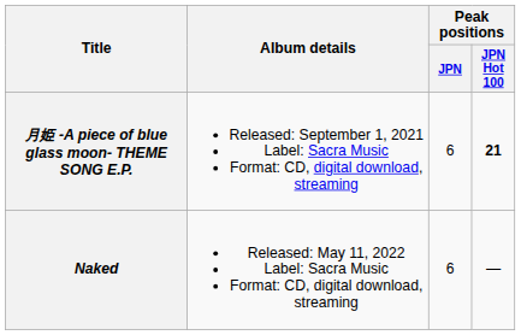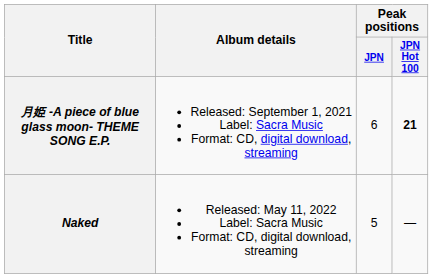Naked | Peak positions / JPN: 6 -> 5
